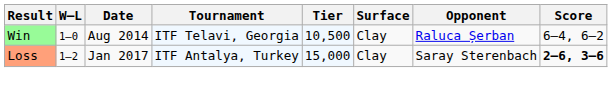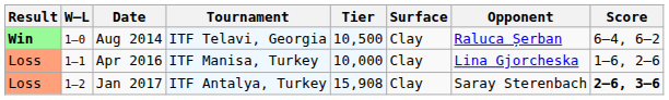Aug 2014 | Result: normal -> bold
+ row: Loss | 1–1 | Apr 2016 | ITF Manisa, Turkey | 10,000 | Clay | Lina Gjorcheska | 1–6, 2–6
Jan 2017 | Tier: 15,000 -> 15,908
